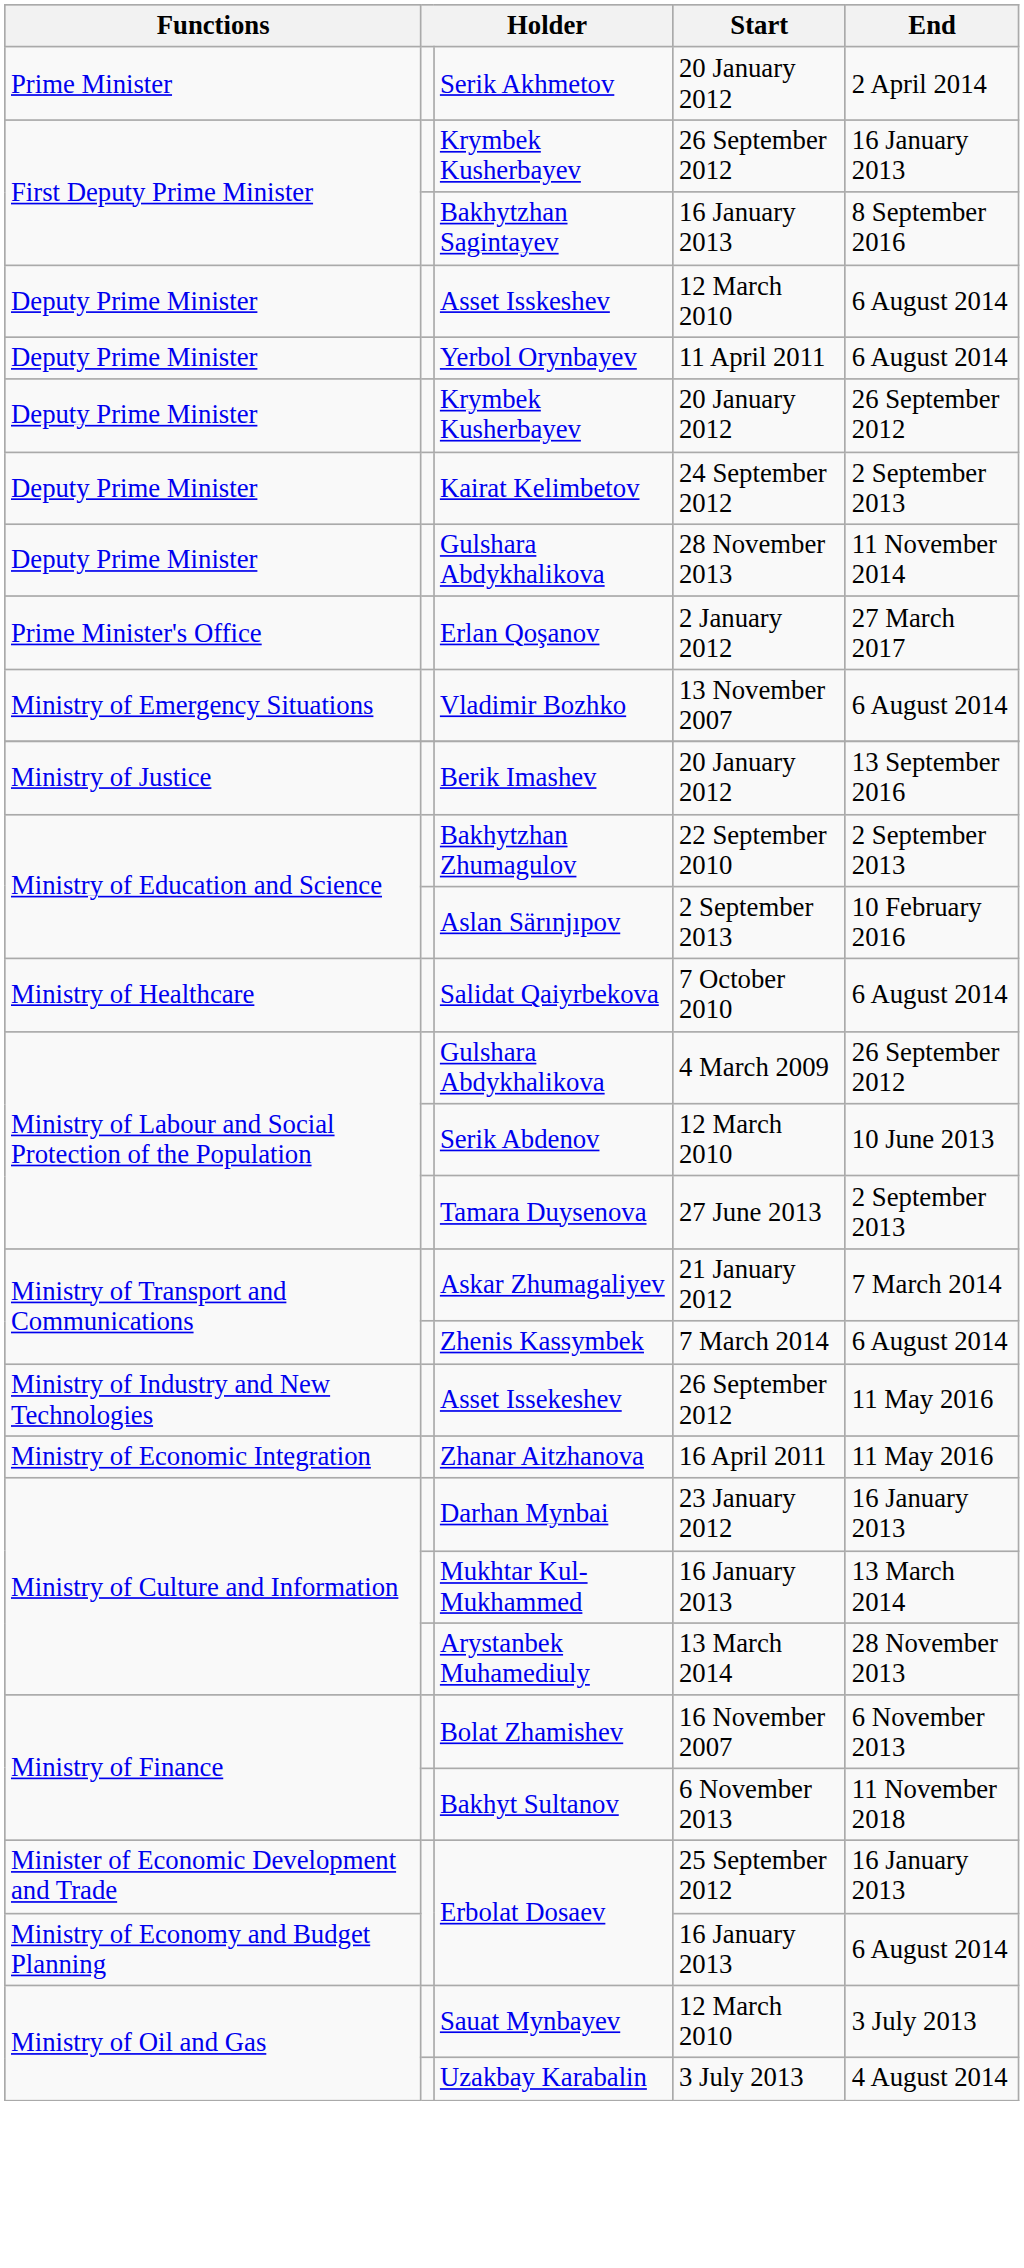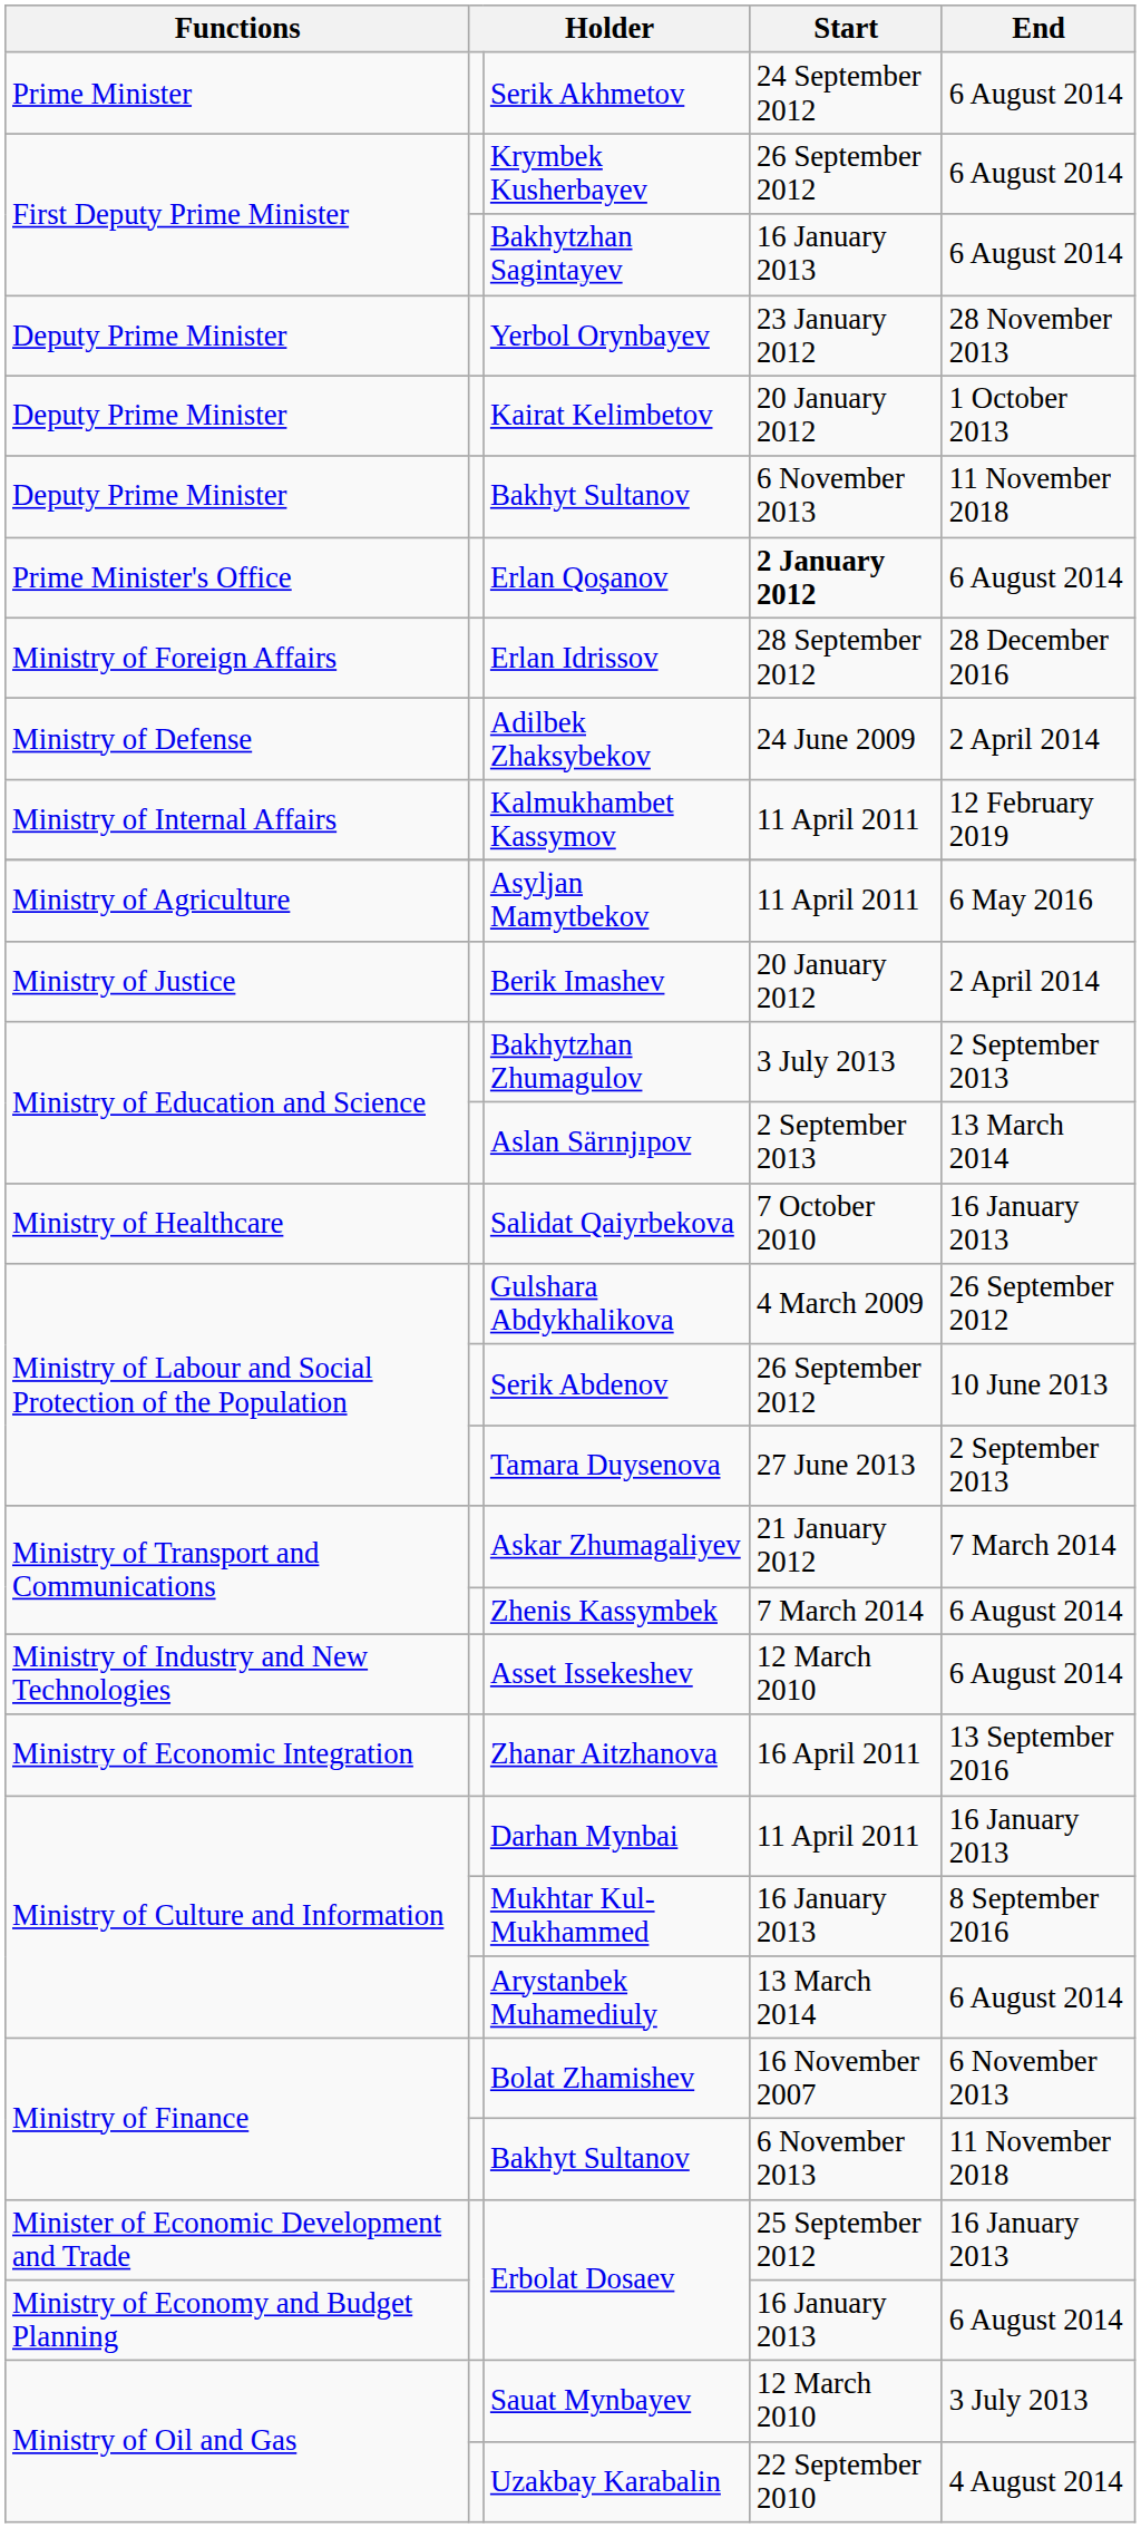Serik Akhmetov | Start: 20 January 2012 -> 24 September 2012
Serik Akhmetov | End: 2 April 2014 -> 6 August 2014
First Deputy Prime Minister / Krymbek Kusherbayev | End: 16 January 2013 -> 6 August 2014
Bakhytzhan Sagintayev | End: 8 September 2016 -> 6 August 2014
- row: Deputy Prime Minister | Asset Isskeshev | 12 March 2010 | 6 August 2014
Yerbol Orynbayev | Start: 11 April 2011 -> 23 January 2012
Yerbol Orynbayev | End: 6 August 2014 -> 28 November 2013
- row: Deputy Prime Minister | Krymbek Kusherbayev | 20 January 2012 | 26 September 2012
Kairat Kelimbetov | Start: 24 September 2012 -> 20 January 2012
Kairat Kelimbetov | End: 2 September 2013 -> 1 October 2013
+ row: Deputy Prime Minister | Bakhyt Sultanov | 6 November 2013 | 11 November 2018
- row: Deputy Prime Minister | Gulshara Abdykhalikova | 28 November 2013 | 11 November 2014
Erlan Qoşanov | Start: normal -> bold
Erlan Qoşanov | End: 27 March 2017 -> 6 August 2014
+ row: Ministry of Foreign Affairs | Erlan Idrissov | 28 September 2012 | 28 December 2016
+ row: Ministry of Defense | Adilbek Zhaksybekov | 24 June 2009 | 2 April 2014
- row: Ministry of Emergency Situations | Vladimir Bozhko | 13 November 2007 | 6 August 2014
+ row: Ministry of Internal Affairs | Kalmukhambet Kassymov | 11 April 2011 | 12 February 2019
+ row: Ministry of Agriculture | Asyljan Mamytbekov | 11 April 2011 | 6 May 2016
Berik Imashev | End: 13 September 2016 -> 2 April 2014
Bakhytzhan Zhumagulov | Start: 22 September 2010 -> 3 July 2013
Aslan Särınjıpov | End: 10 February 2016 -> 13 March 2014
Salidat Qaiyrbekova | End: 6 August 2014 -> 16 January 2013
Serik Abdenov | Start: 12 March 2010 -> 26 September 2012
Asset Issekeshev | Start: 26 September 2012 -> 12 March 2010
Asset Issekeshev | End: 11 May 2016 -> 6 August 2014
Zhanar Aitzhanova | End: 11 May 2016 -> 13 September 2016
Darhan Mynbai | Start: 23 January 2012 -> 11 April 2011
Mukhtar Kul-Mukhammed | End: 13 March 2014 -> 8 September 2016
Arystanbek Muhamediuly | End: 28 November 2013 -> 6 August 2014
Uzakbay Karabalin | Start: 3 July 2013 -> 22 September 2010
